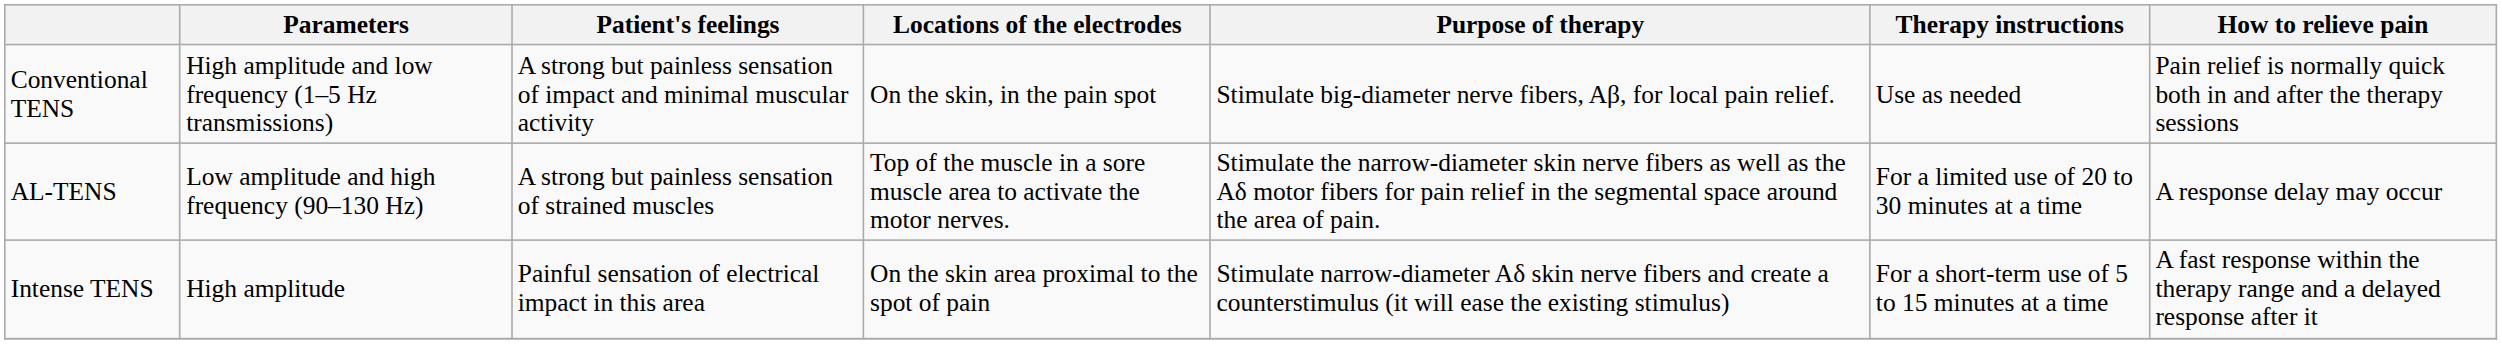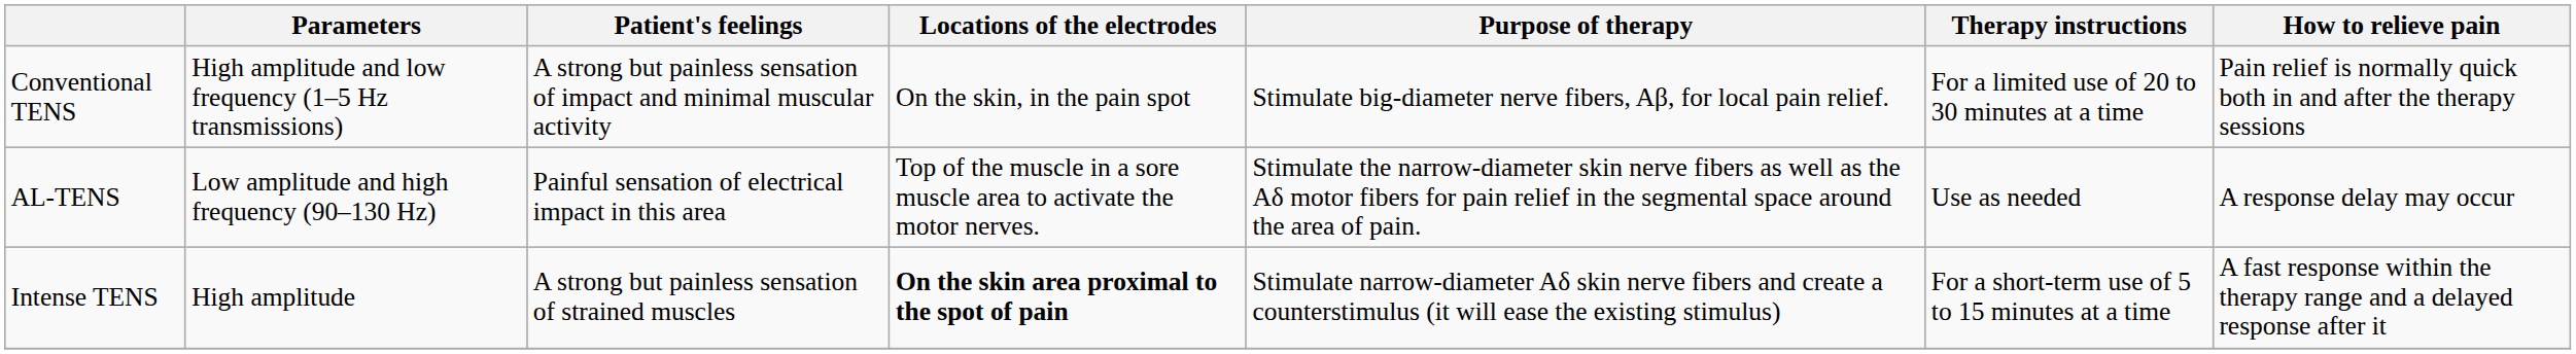Conventional TENS | Therapy instructions: Use as needed -> For a limited use of 20 to 30 minutes at a time
AL-TENS | Patient's feelings: A strong but painless sensation of strained muscles -> Painful sensation of electrical impact in this area
AL-TENS | Therapy instructions: For a limited use of 20 to 30 minutes at a time -> Use as needed
Intense TENS | Patient's feelings: Painful sensation of electrical impact in this area -> A strong but painless sensation of strained muscles
Intense TENS | Locations of the electrodes: normal -> bold
